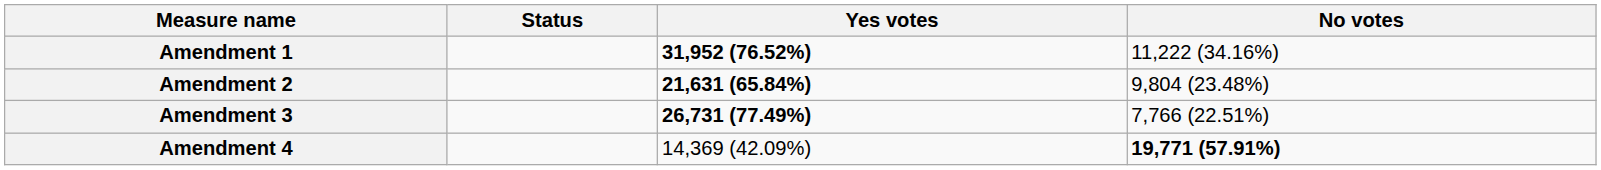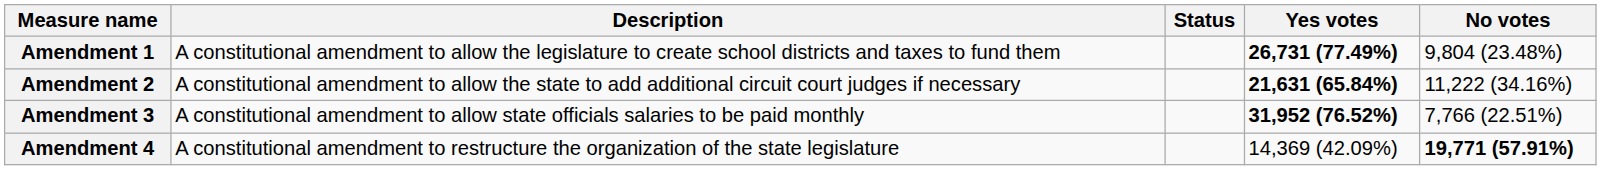+ column: Description | A constitutional amendment to allow the legislature to create school districts and taxes to fund them | A constitutional amendment to allow the state to add additional circuit court judges if necessary | A constitutional amendment to allow state officials salaries to be paid monthly | A constitutional amendment to restructure the organization of the state legislature
Amendment 1 | Yes votes: 31,952 (76.52%) -> 26,731 (77.49%)
Amendment 1 | No votes: 11,222 (34.16%) -> 9,804 (23.48%)
Amendment 2 | No votes: 9,804 (23.48%) -> 11,222 (34.16%)
Amendment 3 | Yes votes: 26,731 (77.49%) -> 31,952 (76.52%)
